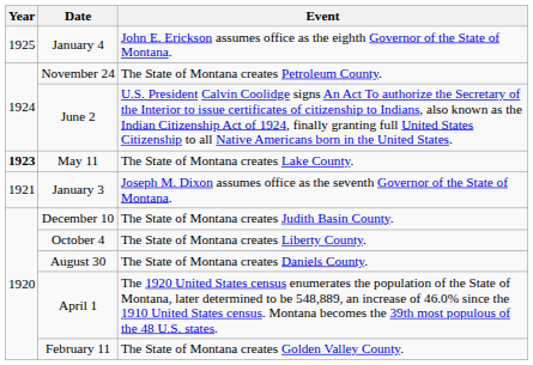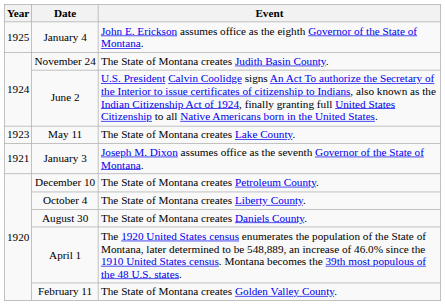November 24 | Event: The State of Montana creates Petroleum County. -> The State of Montana creates Judith Basin County.
May 11 | Year: bold -> normal
December 10 | Event: The State of Montana creates Judith Basin County. -> The State of Montana creates Petroleum County.
